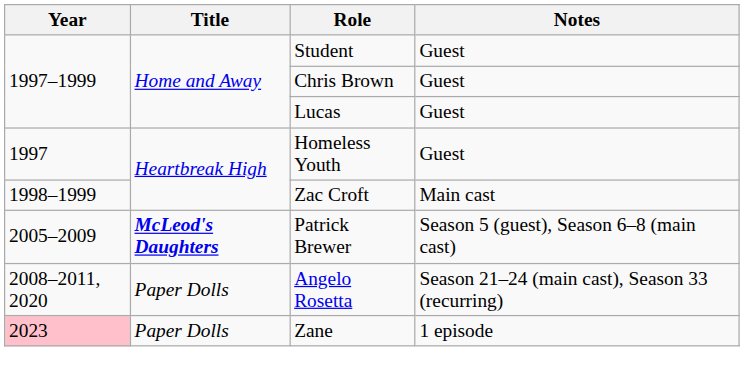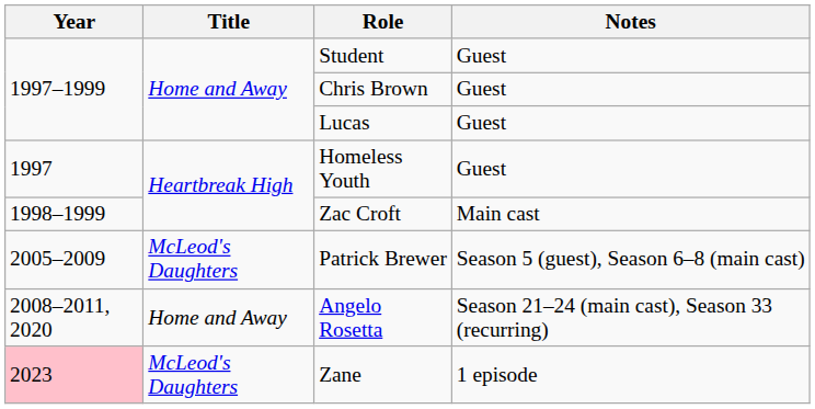Patrick Brewer | Title: bold -> normal
Angelo Rosetta | Title: Paper Dolls -> Home and Away
Zane | Title: Paper Dolls -> McLeod's Daughters
